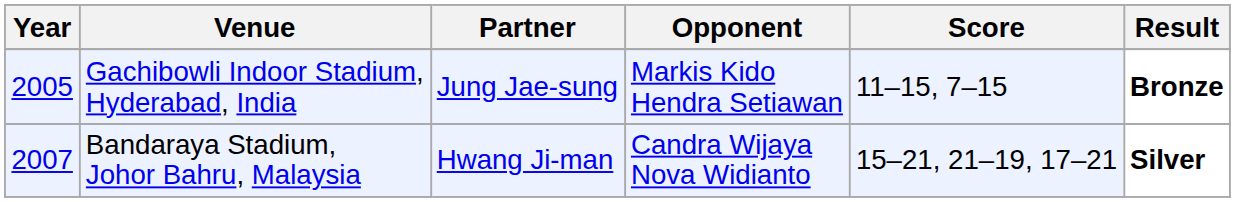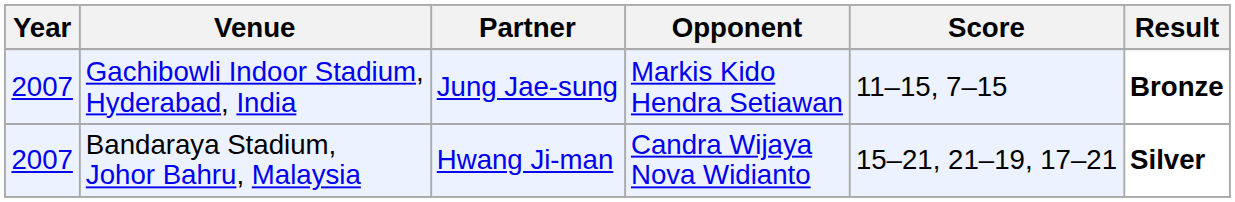Gachibowli Indoor Stadium, Hyderabad, India | Year: 2005 -> 2007
